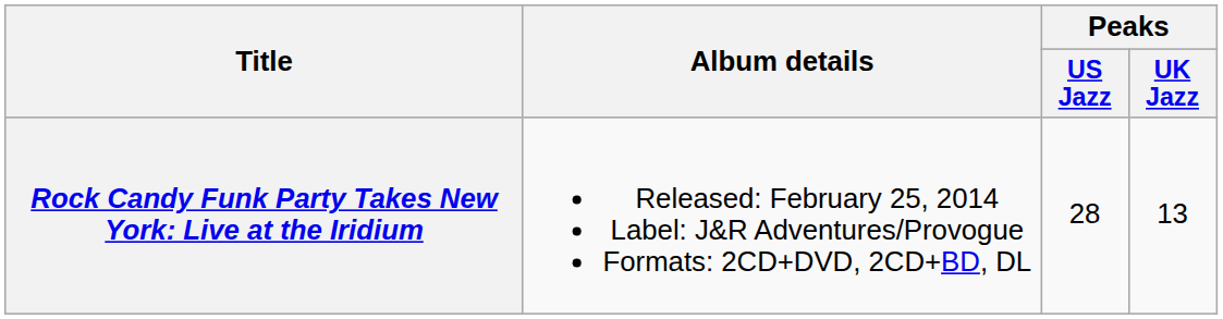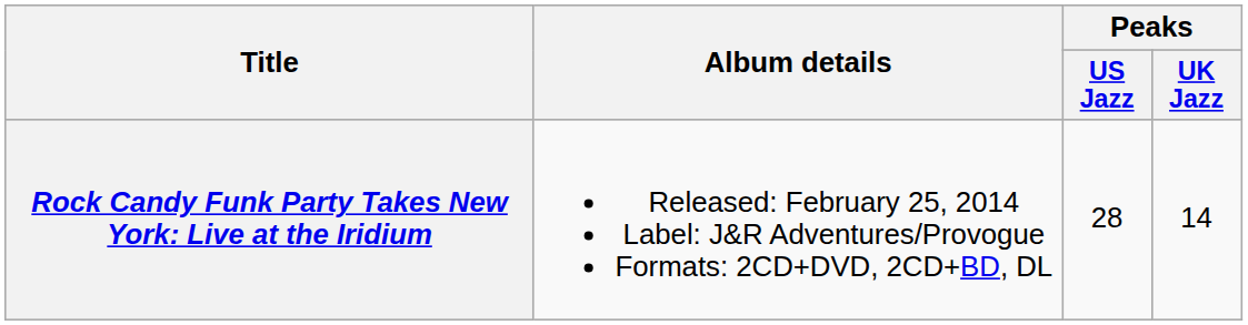Rock Candy Funk Party Takes New York: Live at the Iridium | Peaks / UK Jazz: 13 -> 14
